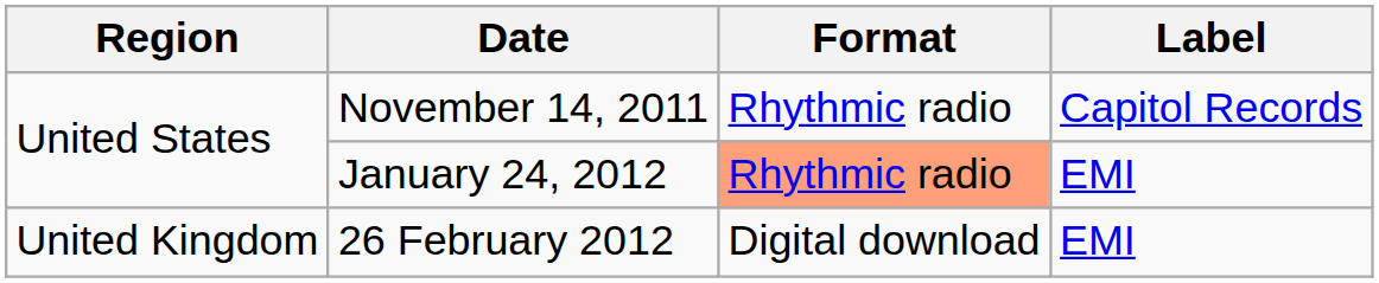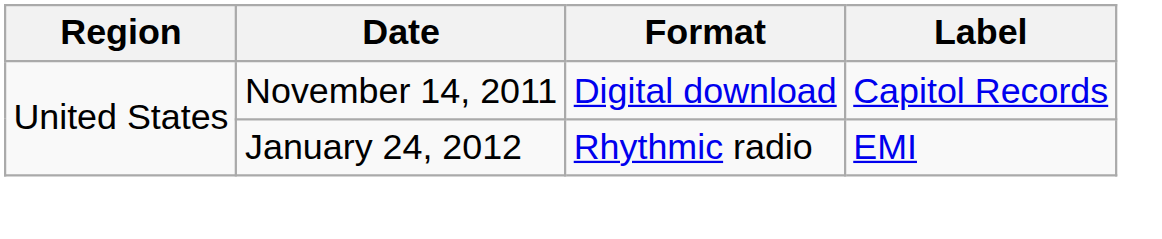November 14, 2011 | Format: Rhythmic radio -> Digital download
January 24, 2012 | Format: lightsalmon background -> no background
- row: United Kingdom | 26 February 2012 | Digital download | EMI
